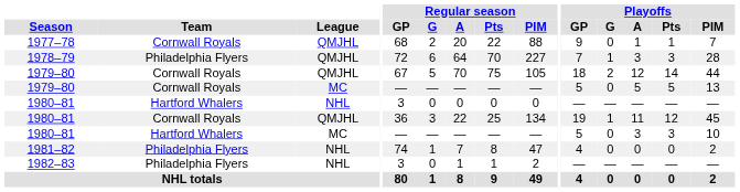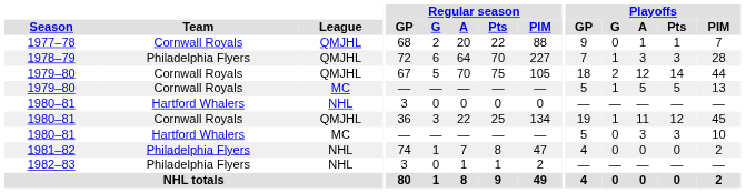1979–80 / MC | Playoffs / G: 0 -> 1
